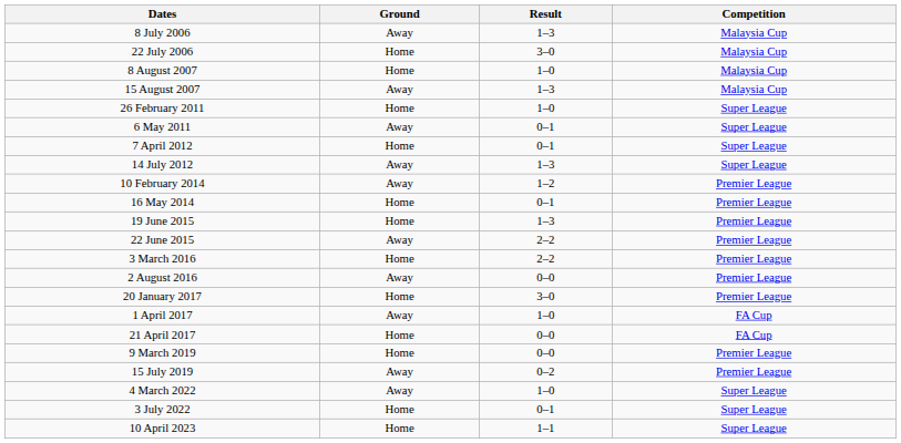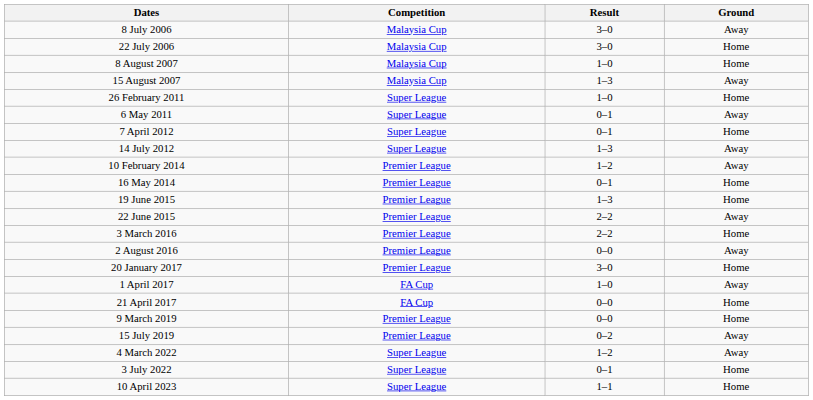columns swapped: Ground <-> Competition
8 July 2006 | Result: 1–3 -> 3–0
4 March 2022 | Result: 1–0 -> 1–2
